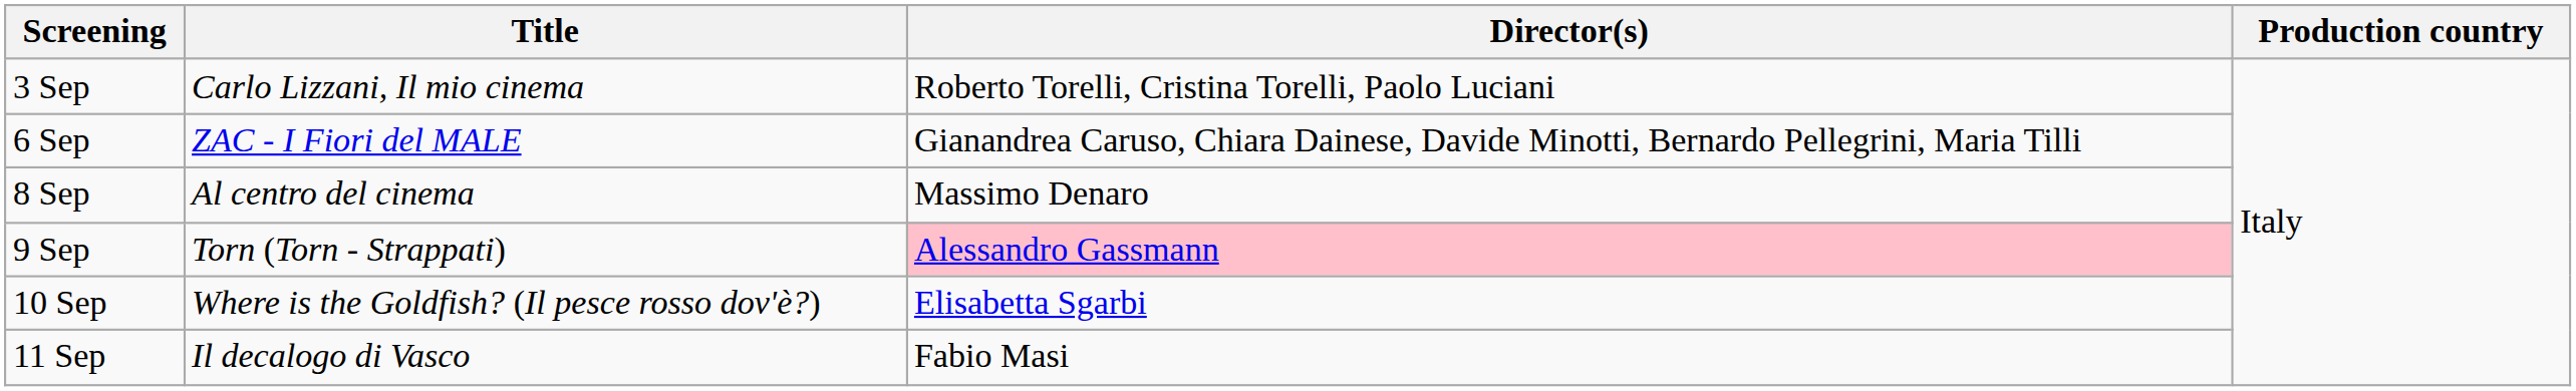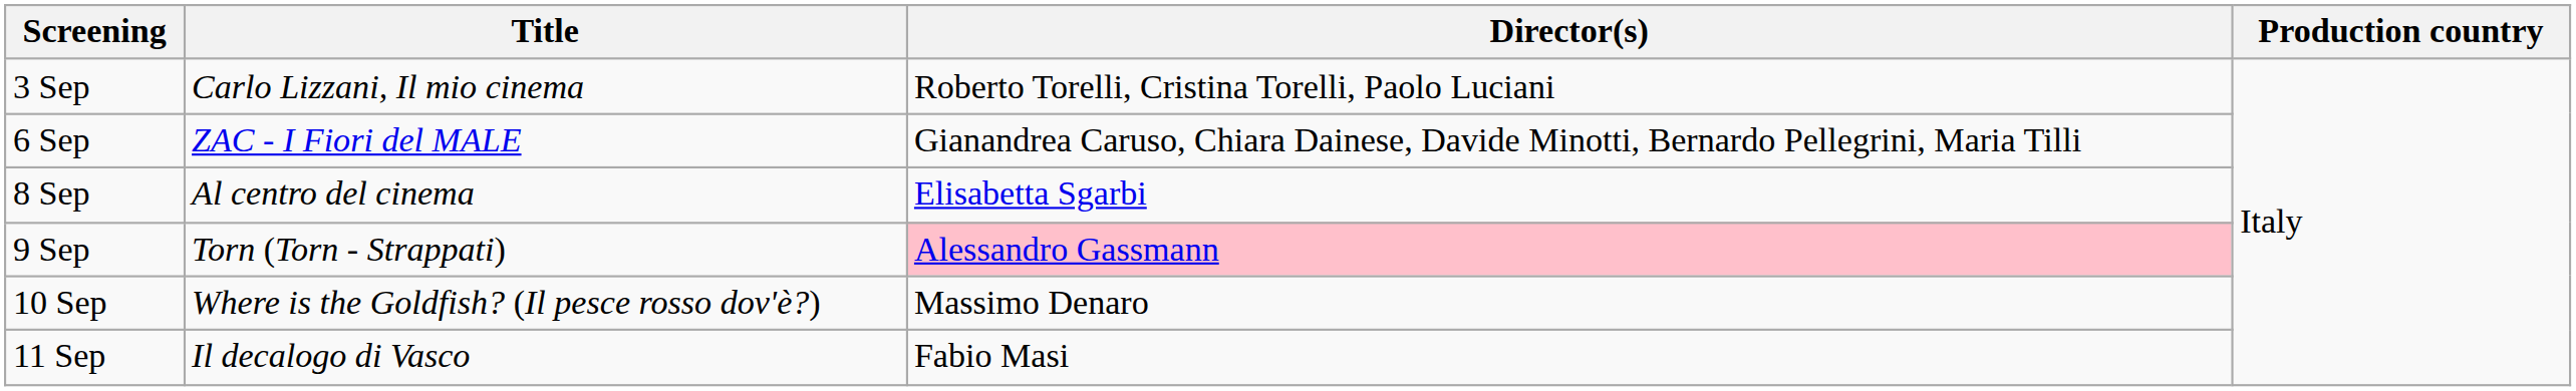8 Sep | Director(s): Massimo Denaro -> Elisabetta Sgarbi
10 Sep | Director(s): Elisabetta Sgarbi -> Massimo Denaro
